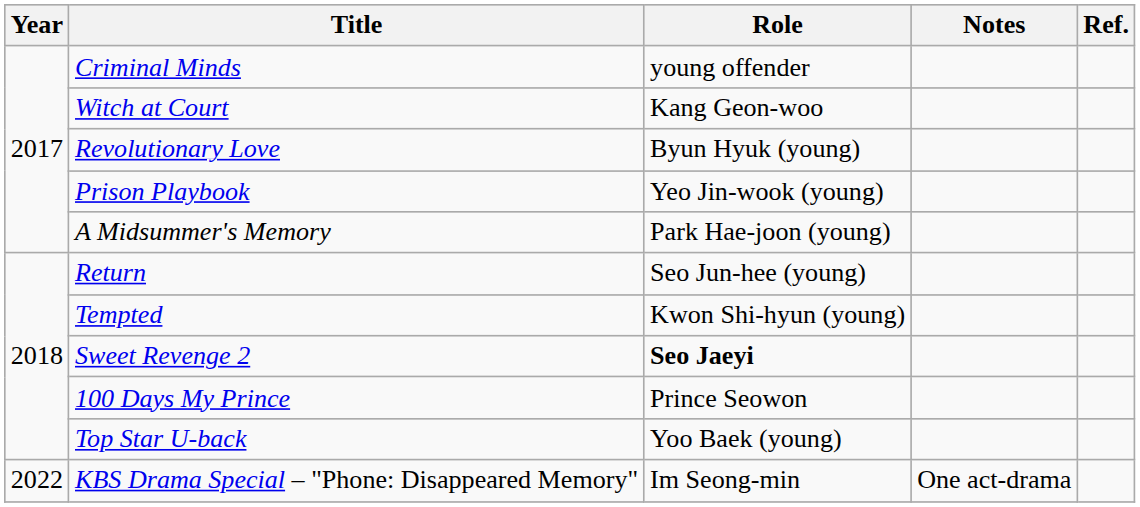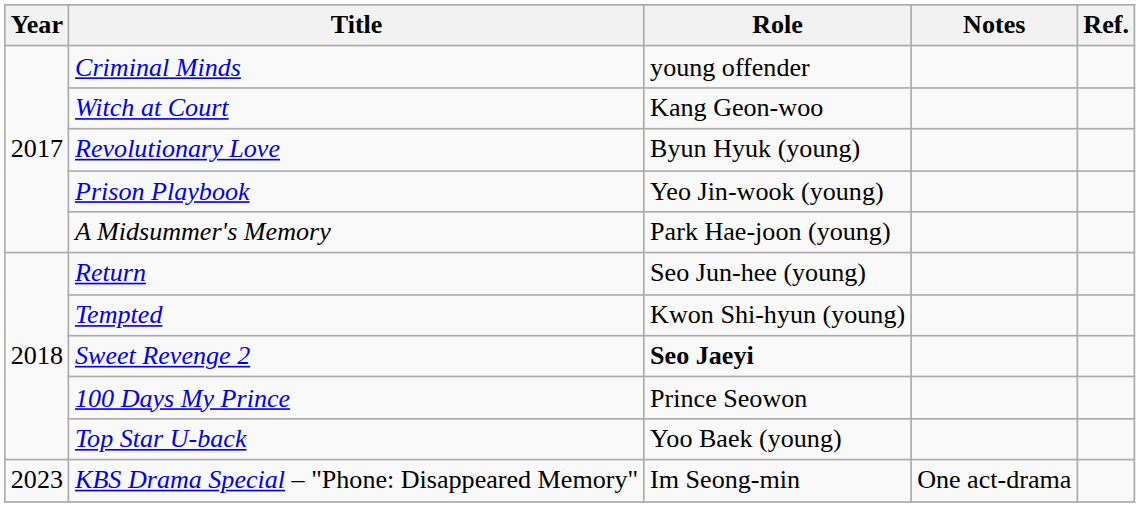KBS Drama Special – "Phone: Disappeared Memory" | Year: 2022 -> 2023
